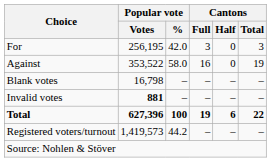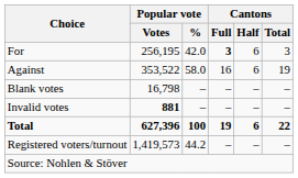For | Cantons / Full: normal -> bold
For | Cantons / Half: 0 -> 6
Against | Cantons / Half: 0 -> 6
